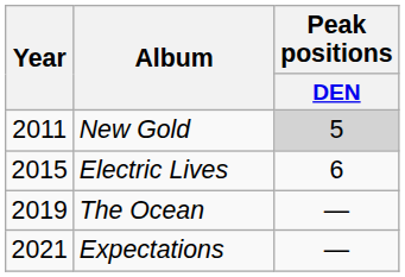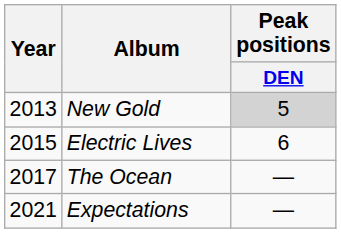New Gold | Year: 2011 -> 2013
The Ocean | Year: 2019 -> 2017
